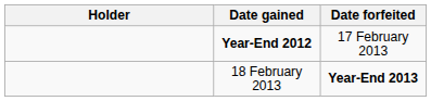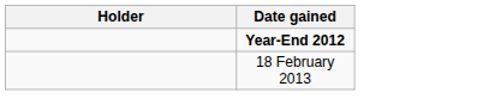- column: Date forfeited | 17 February 2013 | Year-End 2013
